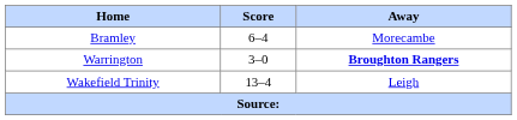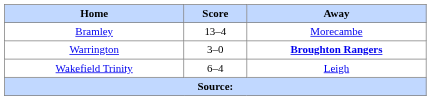Bramley | Score: 6–4 -> 13–4
Wakefield Trinity | Score: 13–4 -> 6–4
